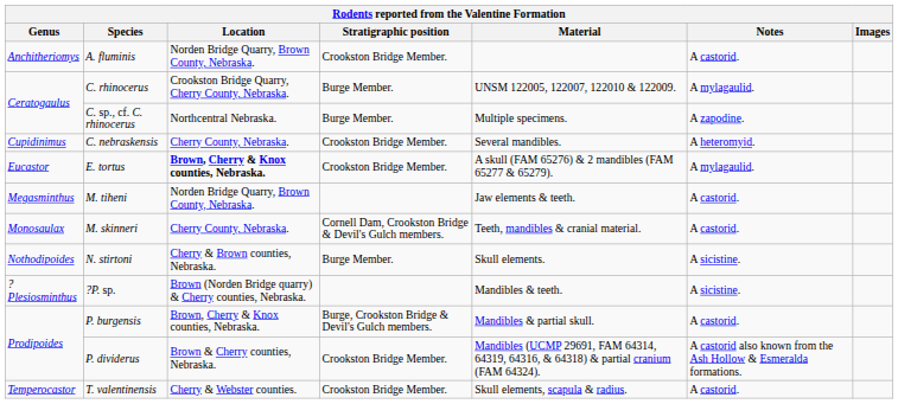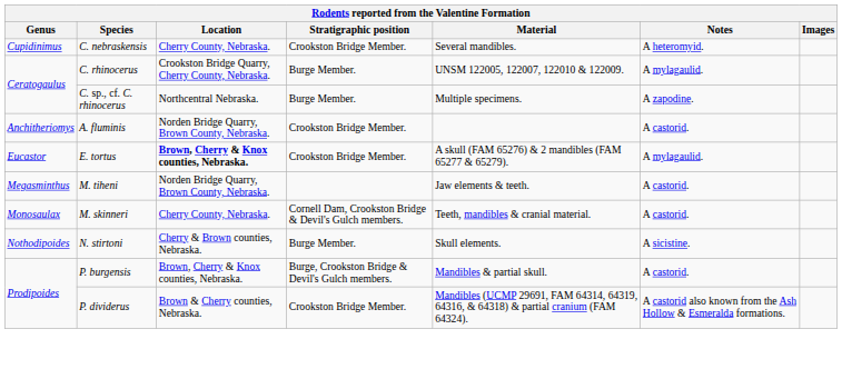rows swapped: A. fluminis <-> C. nebraskensis
- row: ?Plesiosminthus | ?P. sp. | Brown (Norden Bridge quarry) & Cherry counties, Nebraska. | Mandibles & teeth. | A sicistine.
- row: Temperocastor | T. valentinensis | Cherry & Webster counties. | Crookston Bridge Member. | Skull elements, scapula & radius. | A castorid.
